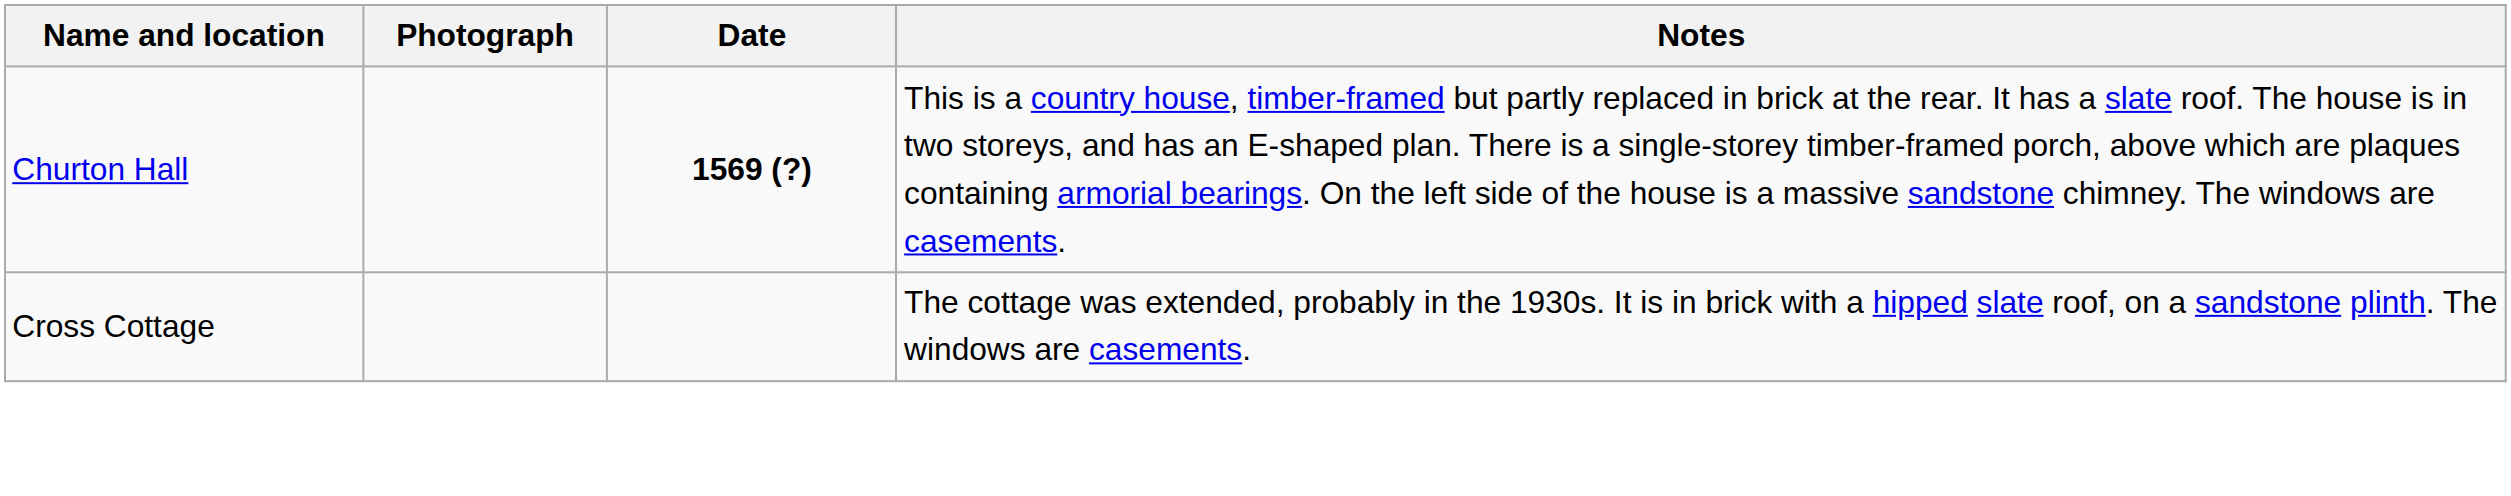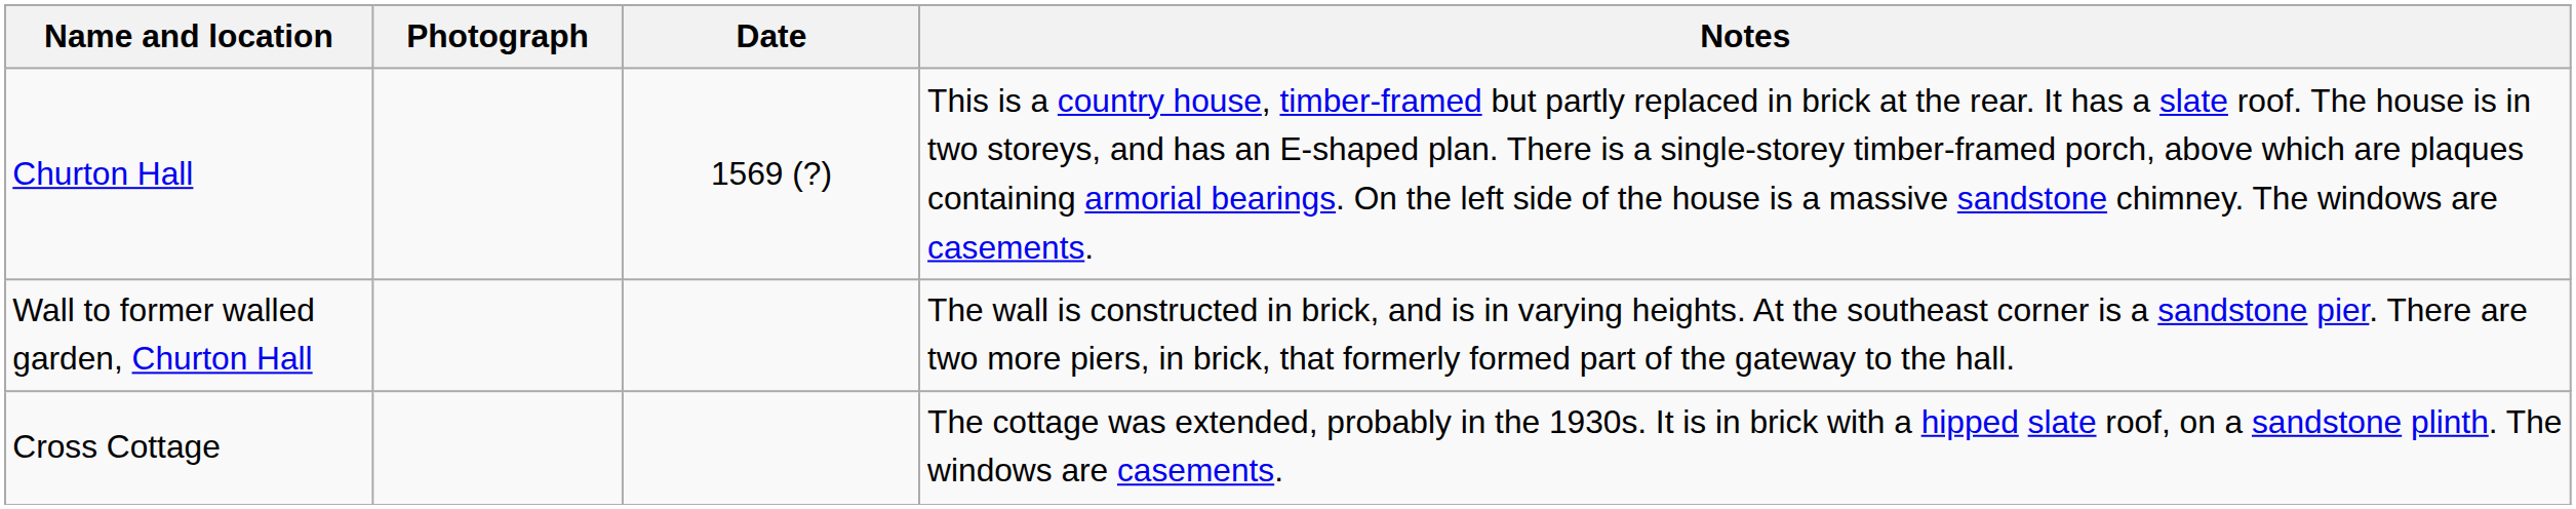Churton Hall | Date: bold -> normal
+ row: Wall to former walled garden, Churton Hall | The wall is constructed in brick, and is in varying heights. At the southeast corner is a sandstone pier. There are two more piers, in brick, that formerly formed part of the gateway to the hall.
